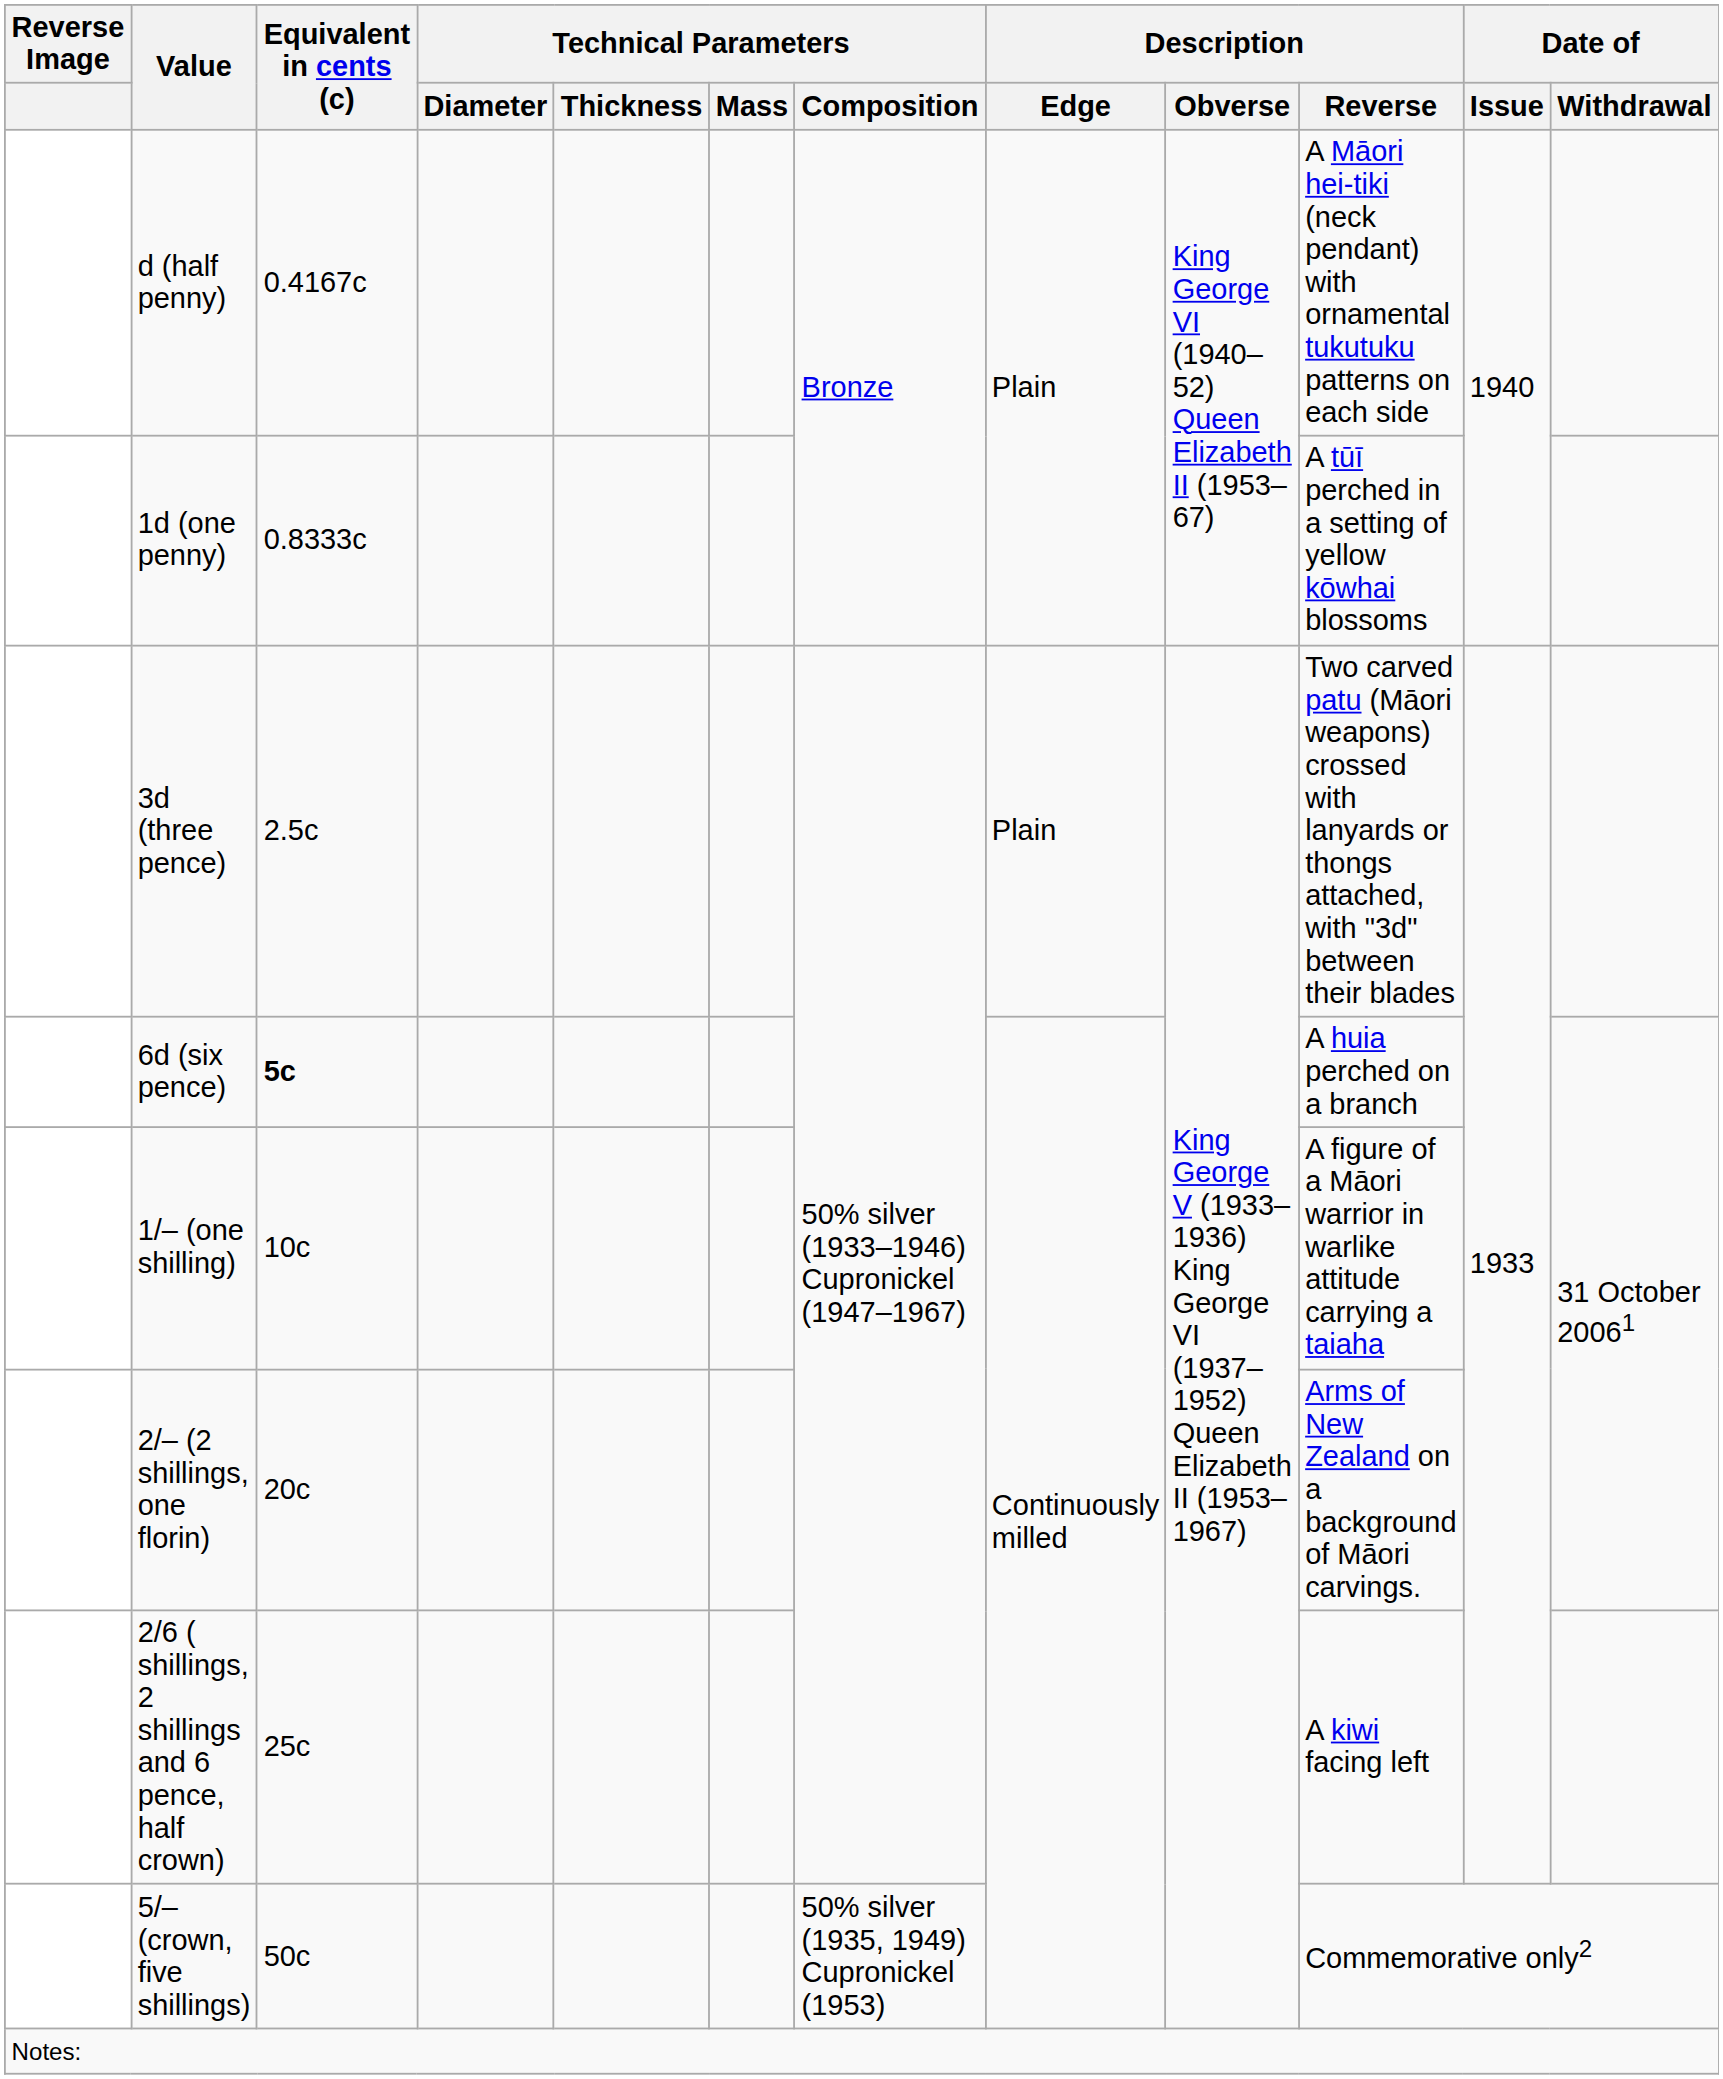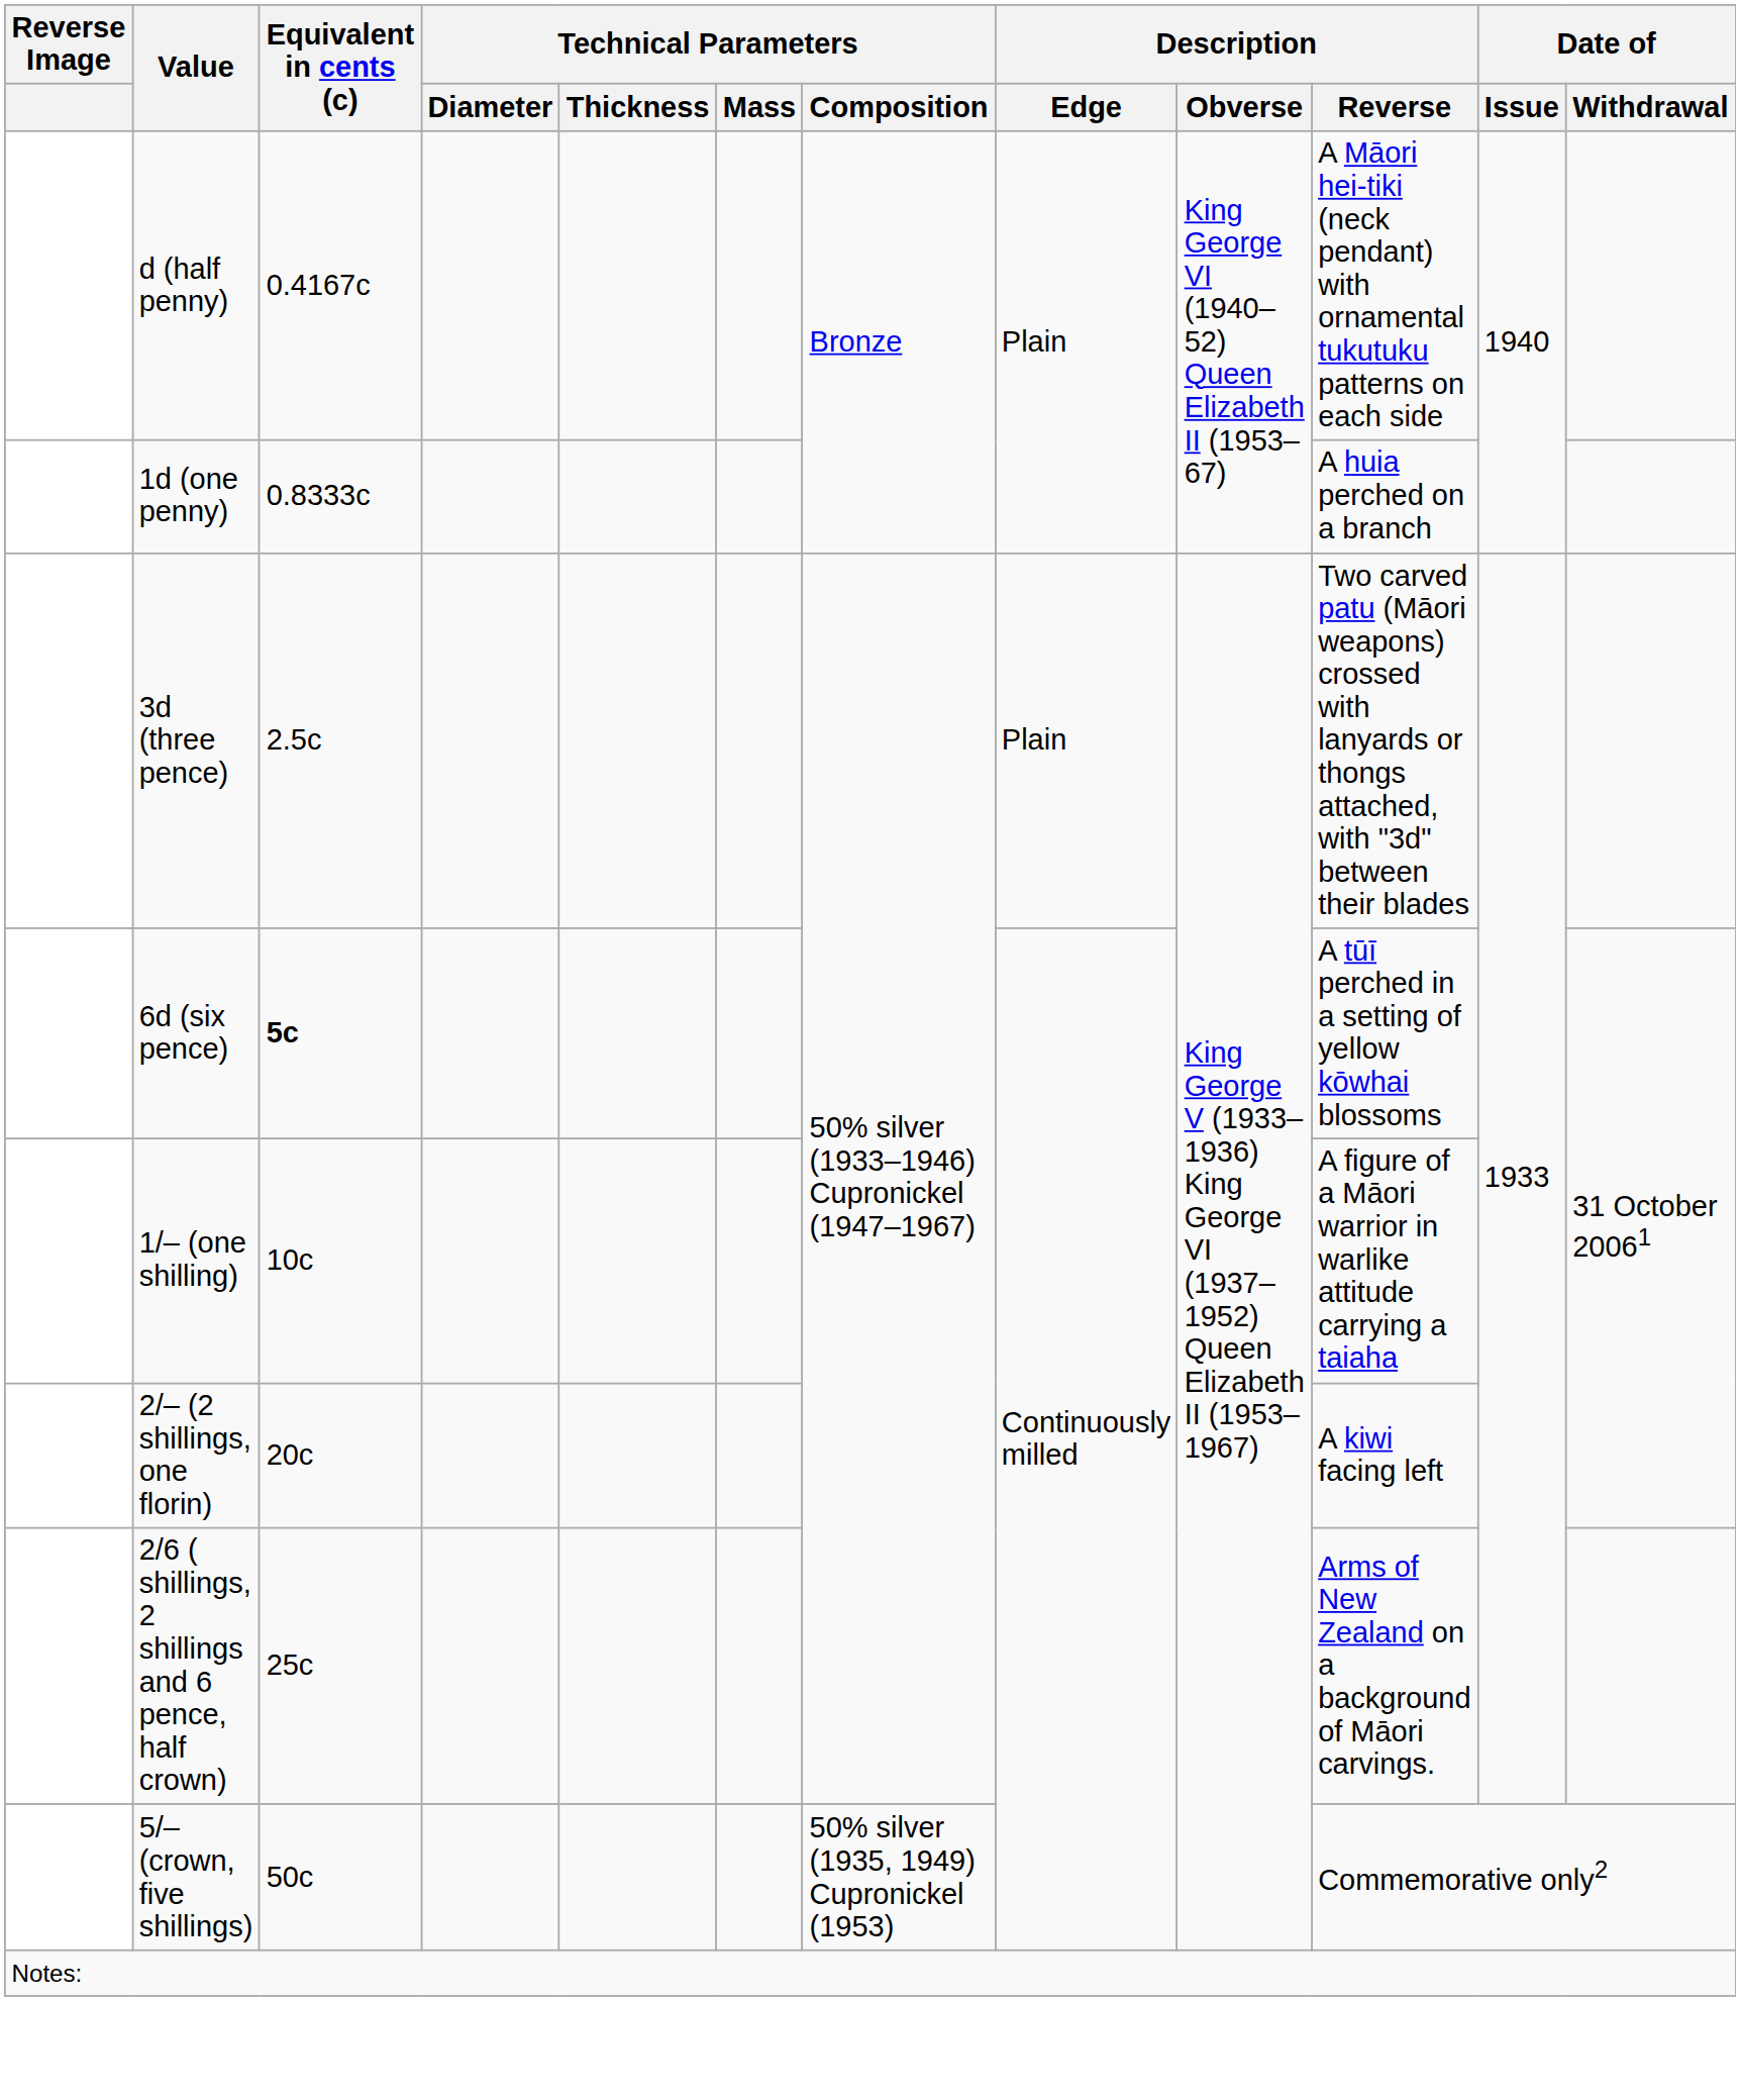1d (one penny) | Description / Reverse: A tūī perched in a setting of yellow kōwhai blossoms -> A huia perched on a branch
6d (six pence) | Description / Reverse: A huia perched on a branch -> A tūī perched in a setting of yellow kōwhai blossoms
2/– (2 shillings, one florin) | Description / Reverse: Arms of New Zealand on a background of Māori carvings. -> A kiwi facing left
2/6 ( shillings, 2 shillings and 6 pence, half crown) | Description / Reverse: A kiwi facing left -> Arms of New Zealand on a background of Māori carvings.
